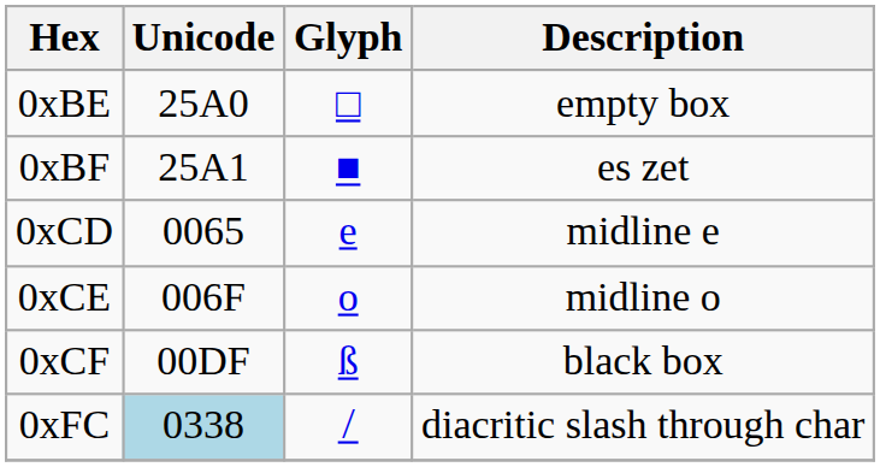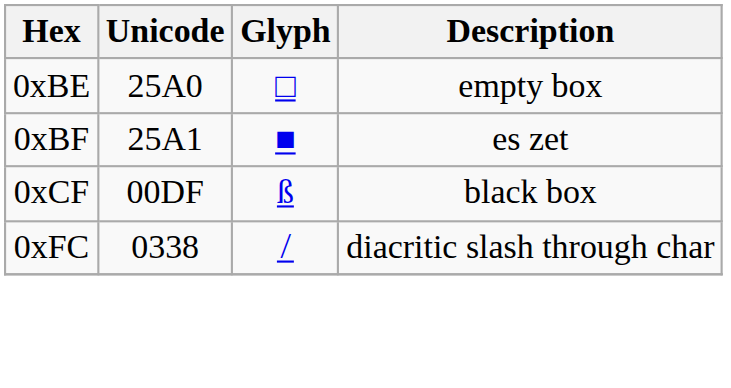- row: 0xCD | 0065 | e | midline e
- row: 0xCE | 006F | o | midline o
0xFC | Unicode: lightblue background -> no background
